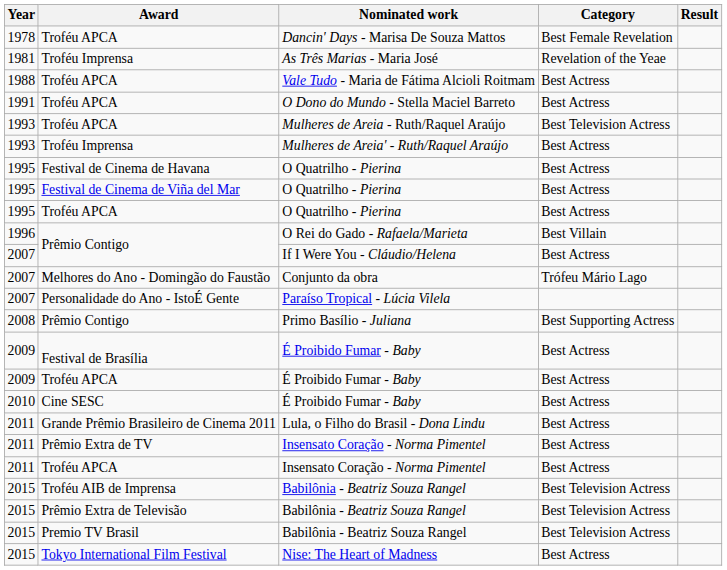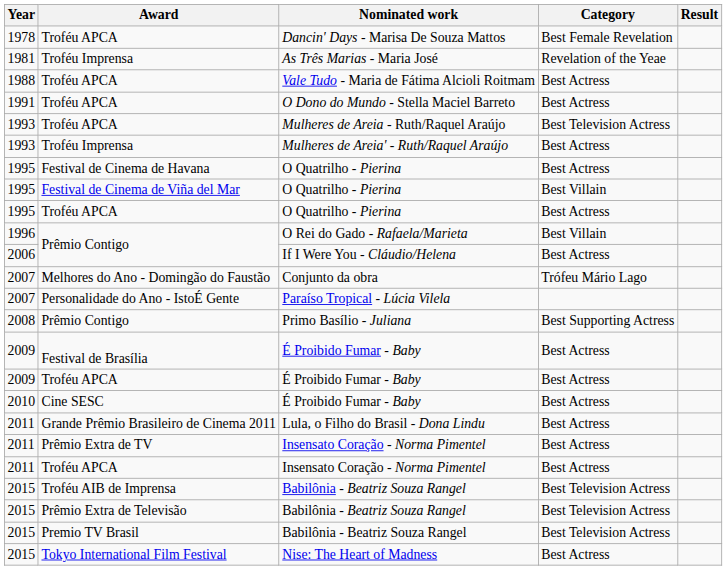Festival de Cinema de Viña del Mar / O Quatrilho - Pierina | Category: Best Actress -> Best Villain
If I Were You - Cláudio/Helena | Year: 2007 -> 2006
